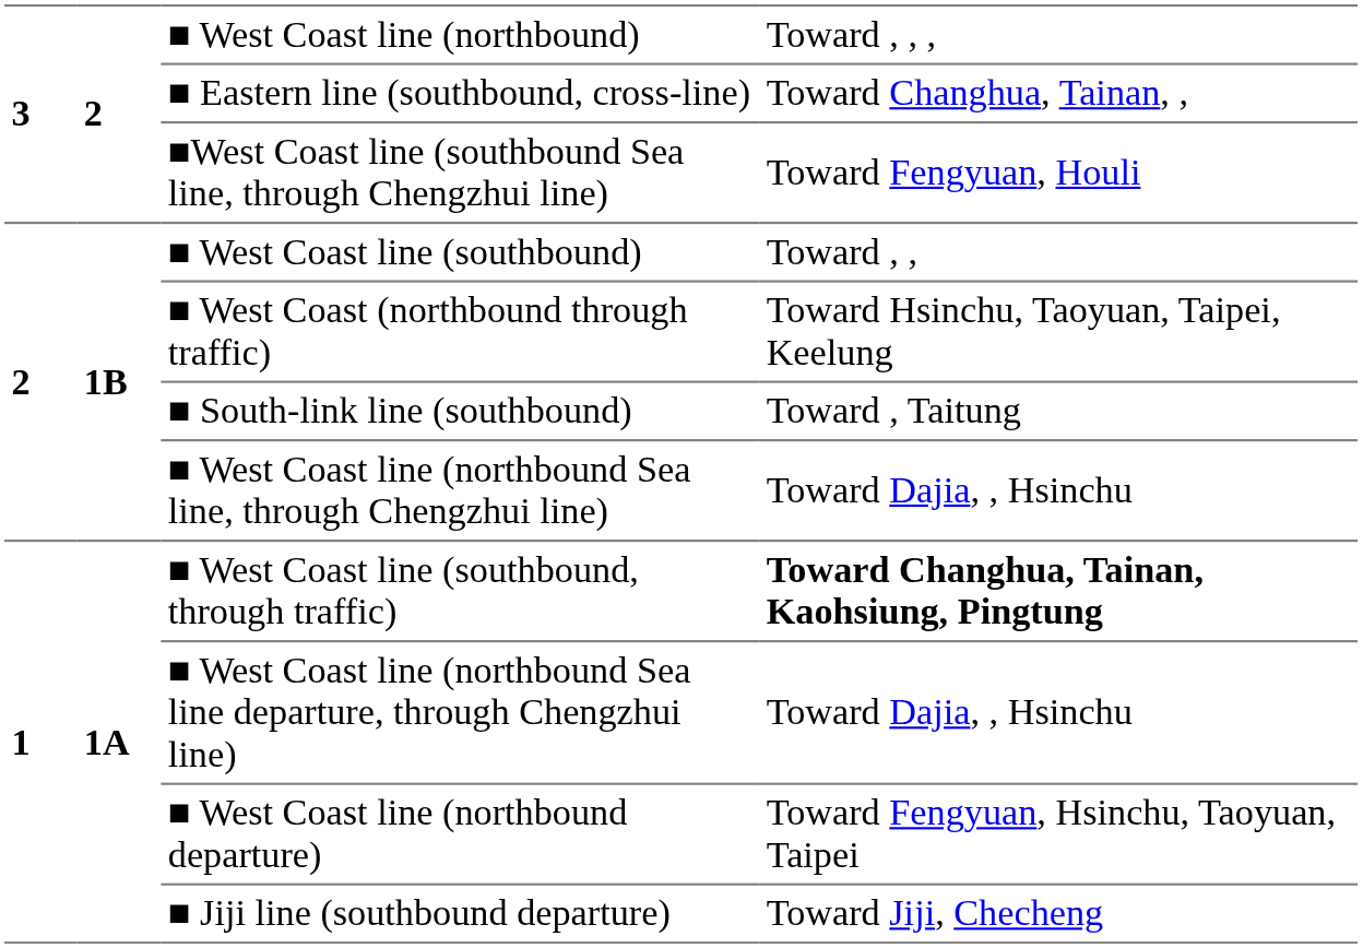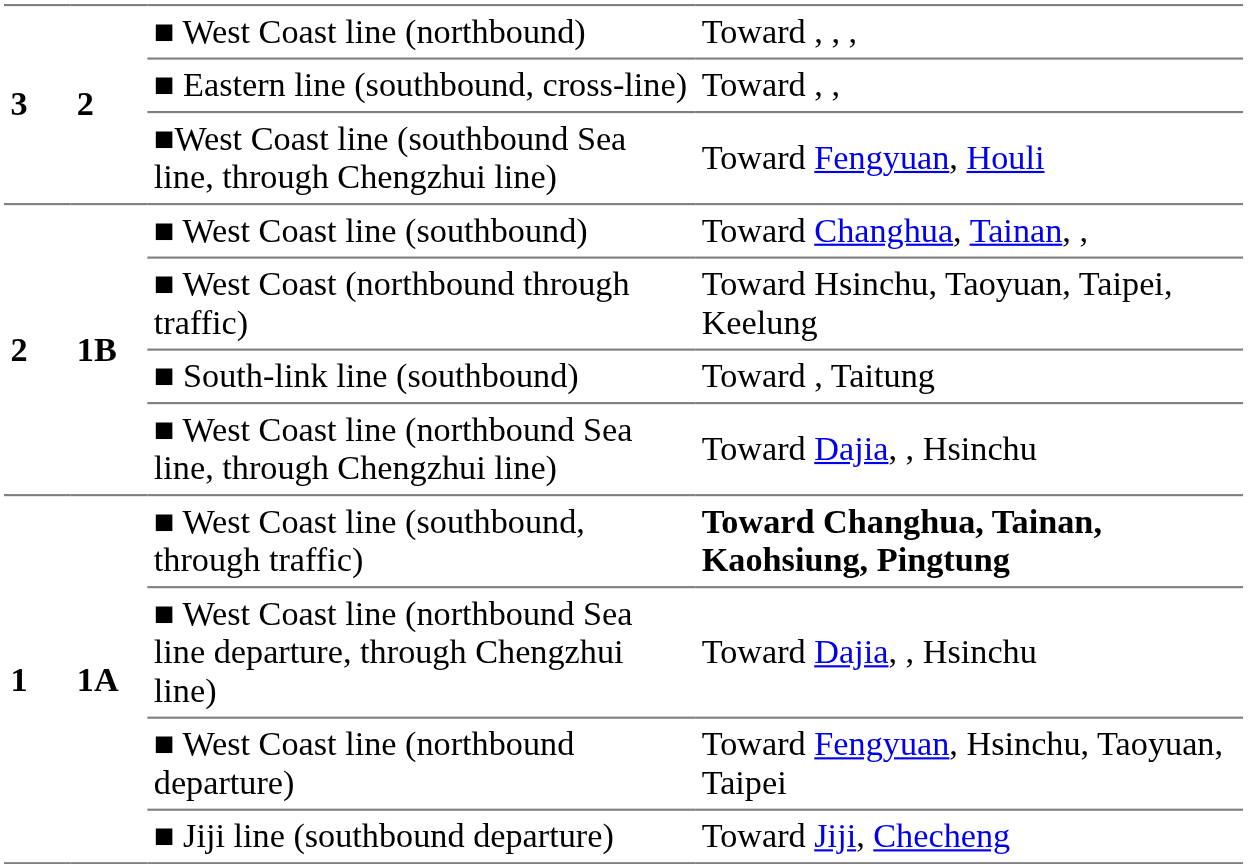■ Eastern line (southbound, cross-line) | column 4: Toward Changhua, Tainan, , -> Toward , ,
■ West Coast line (southbound) | column 4: Toward , , -> Toward Changhua, Tainan, ,
